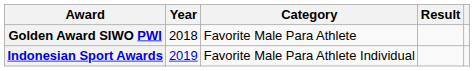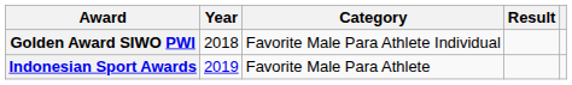Golden Award SIWO PWI | Category: Favorite Male Para Athlete -> Favorite Male Para Athlete Individual
Indonesian Sport Awards | Category: Favorite Male Para Athlete Individual -> Favorite Male Para Athlete
